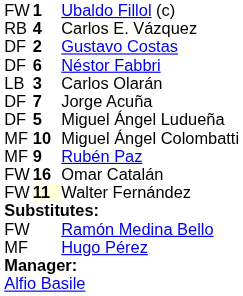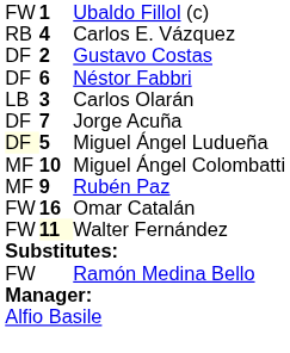Miguel Ángel Ludueña | column 1: no background -> lightyellow background
- row: MF | Hugo Pérez
